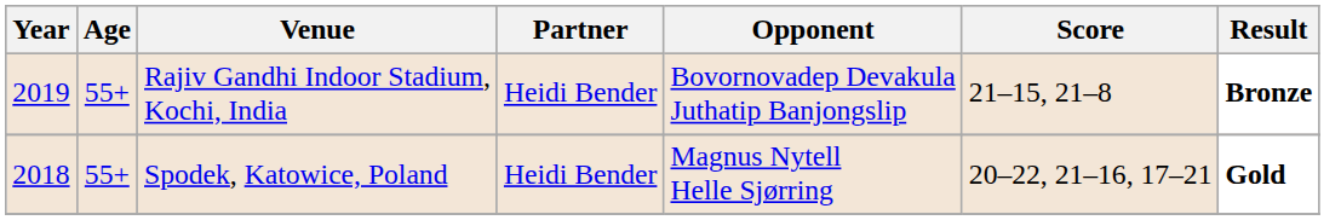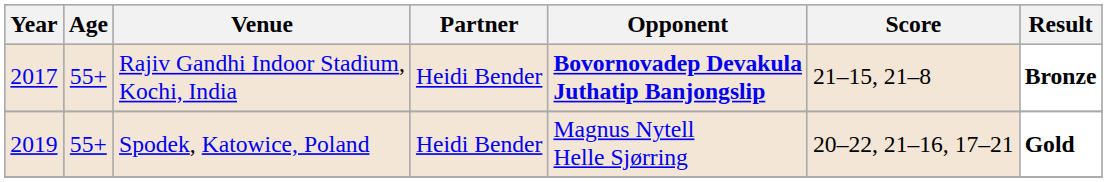Rajiv Gandhi Indoor Stadium, Kochi, India | Year: 2019 -> 2017
Rajiv Gandhi Indoor Stadium, Kochi, India | Opponent: normal -> bold
Spodek, Katowice, Poland | Year: 2018 -> 2019
